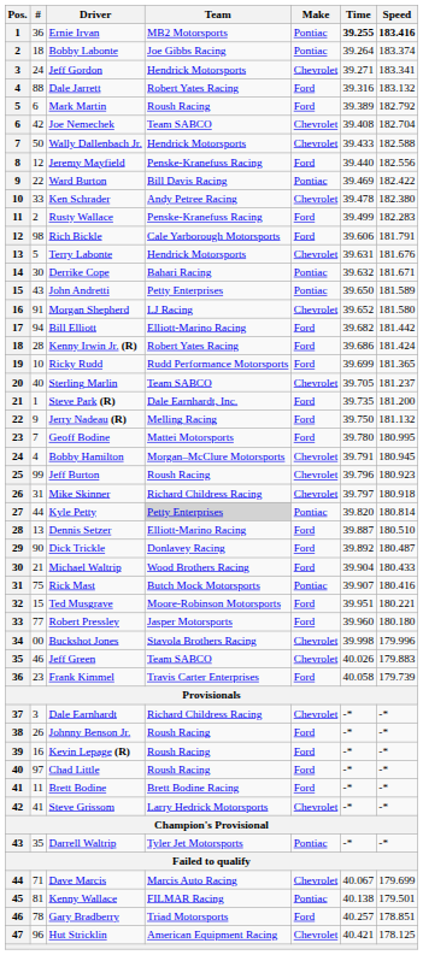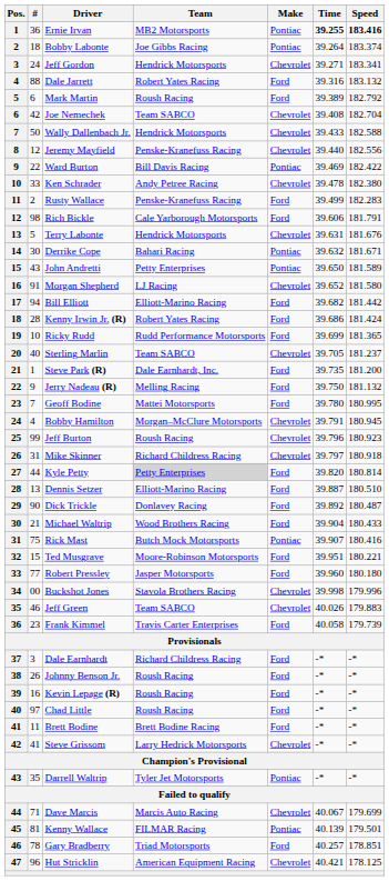Jeremy Mayfield | Make: Ford -> Chevrolet
Kyle Petty | Make: Pontiac -> Ford
Dale Earnhardt | Make: Chevrolet -> Ford
Kenny Wallace | Time: 40.138 -> 40.139
